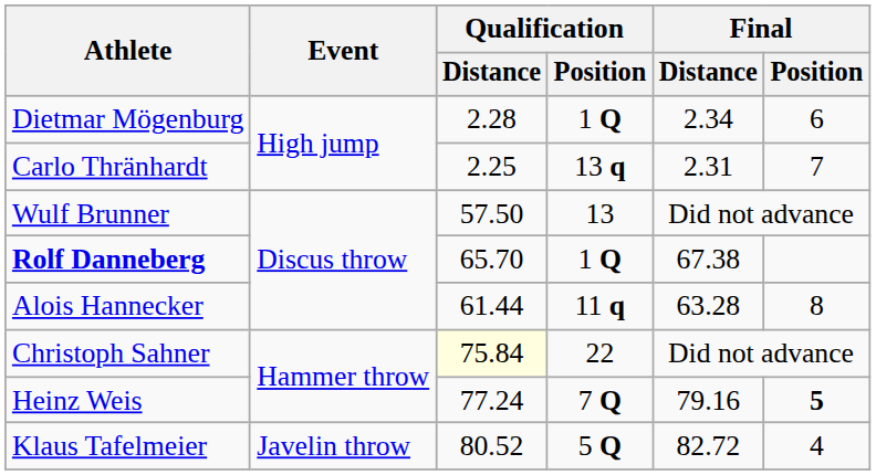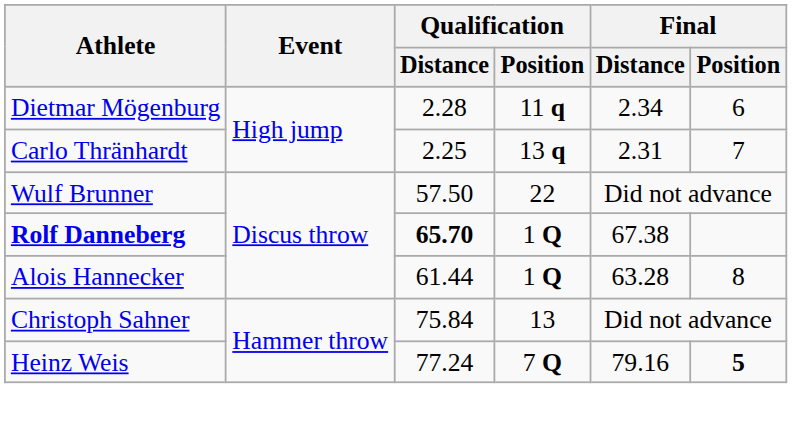Dietmar Mögenburg | Qualification / Position: 1 Q -> 11 q
Wulf Brunner | Qualification / Position: 13 -> 22
Rolf Danneberg | Qualification / Distance: normal -> bold
Alois Hannecker | Qualification / Position: 11 q -> 1 Q
Christoph Sahner | Qualification / Distance: lightyellow background -> no background
Christoph Sahner | Qualification / Position: 22 -> 13
- row: Klaus Tafelmeier | Javelin throw | 80.52 | 5 Q | 82.72 | 4
